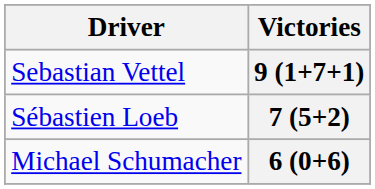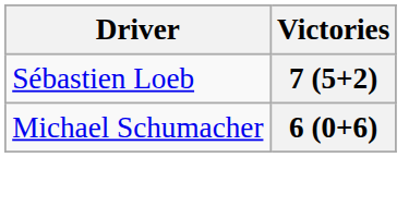- row: Sebastian Vettel | 9 (1+7+1)
